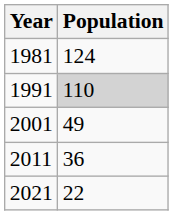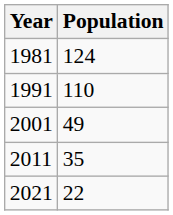1991 | Population: lightgrey background -> no background
2011 | Population: 36 -> 35
